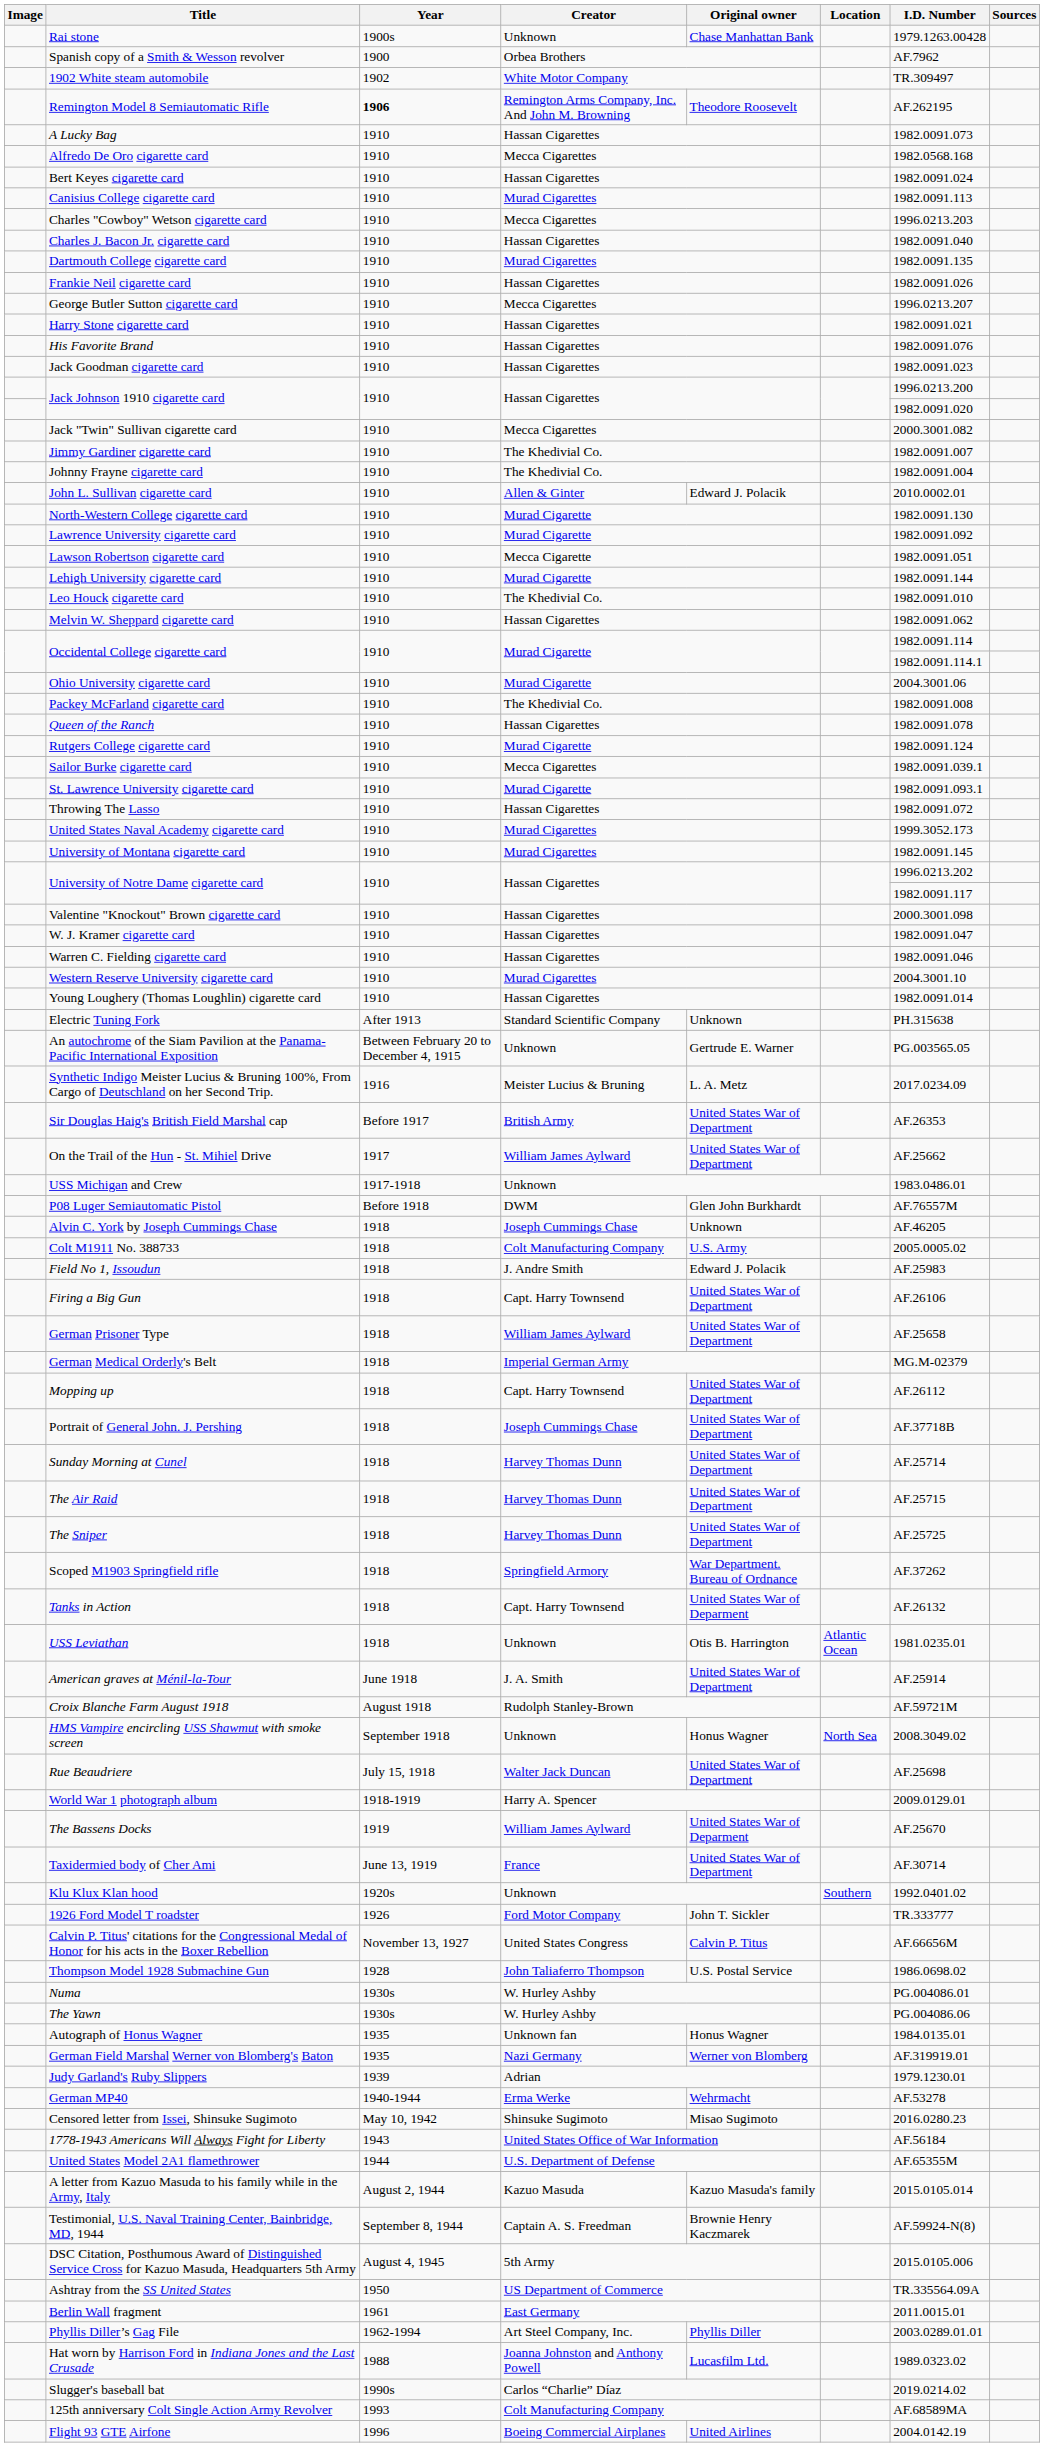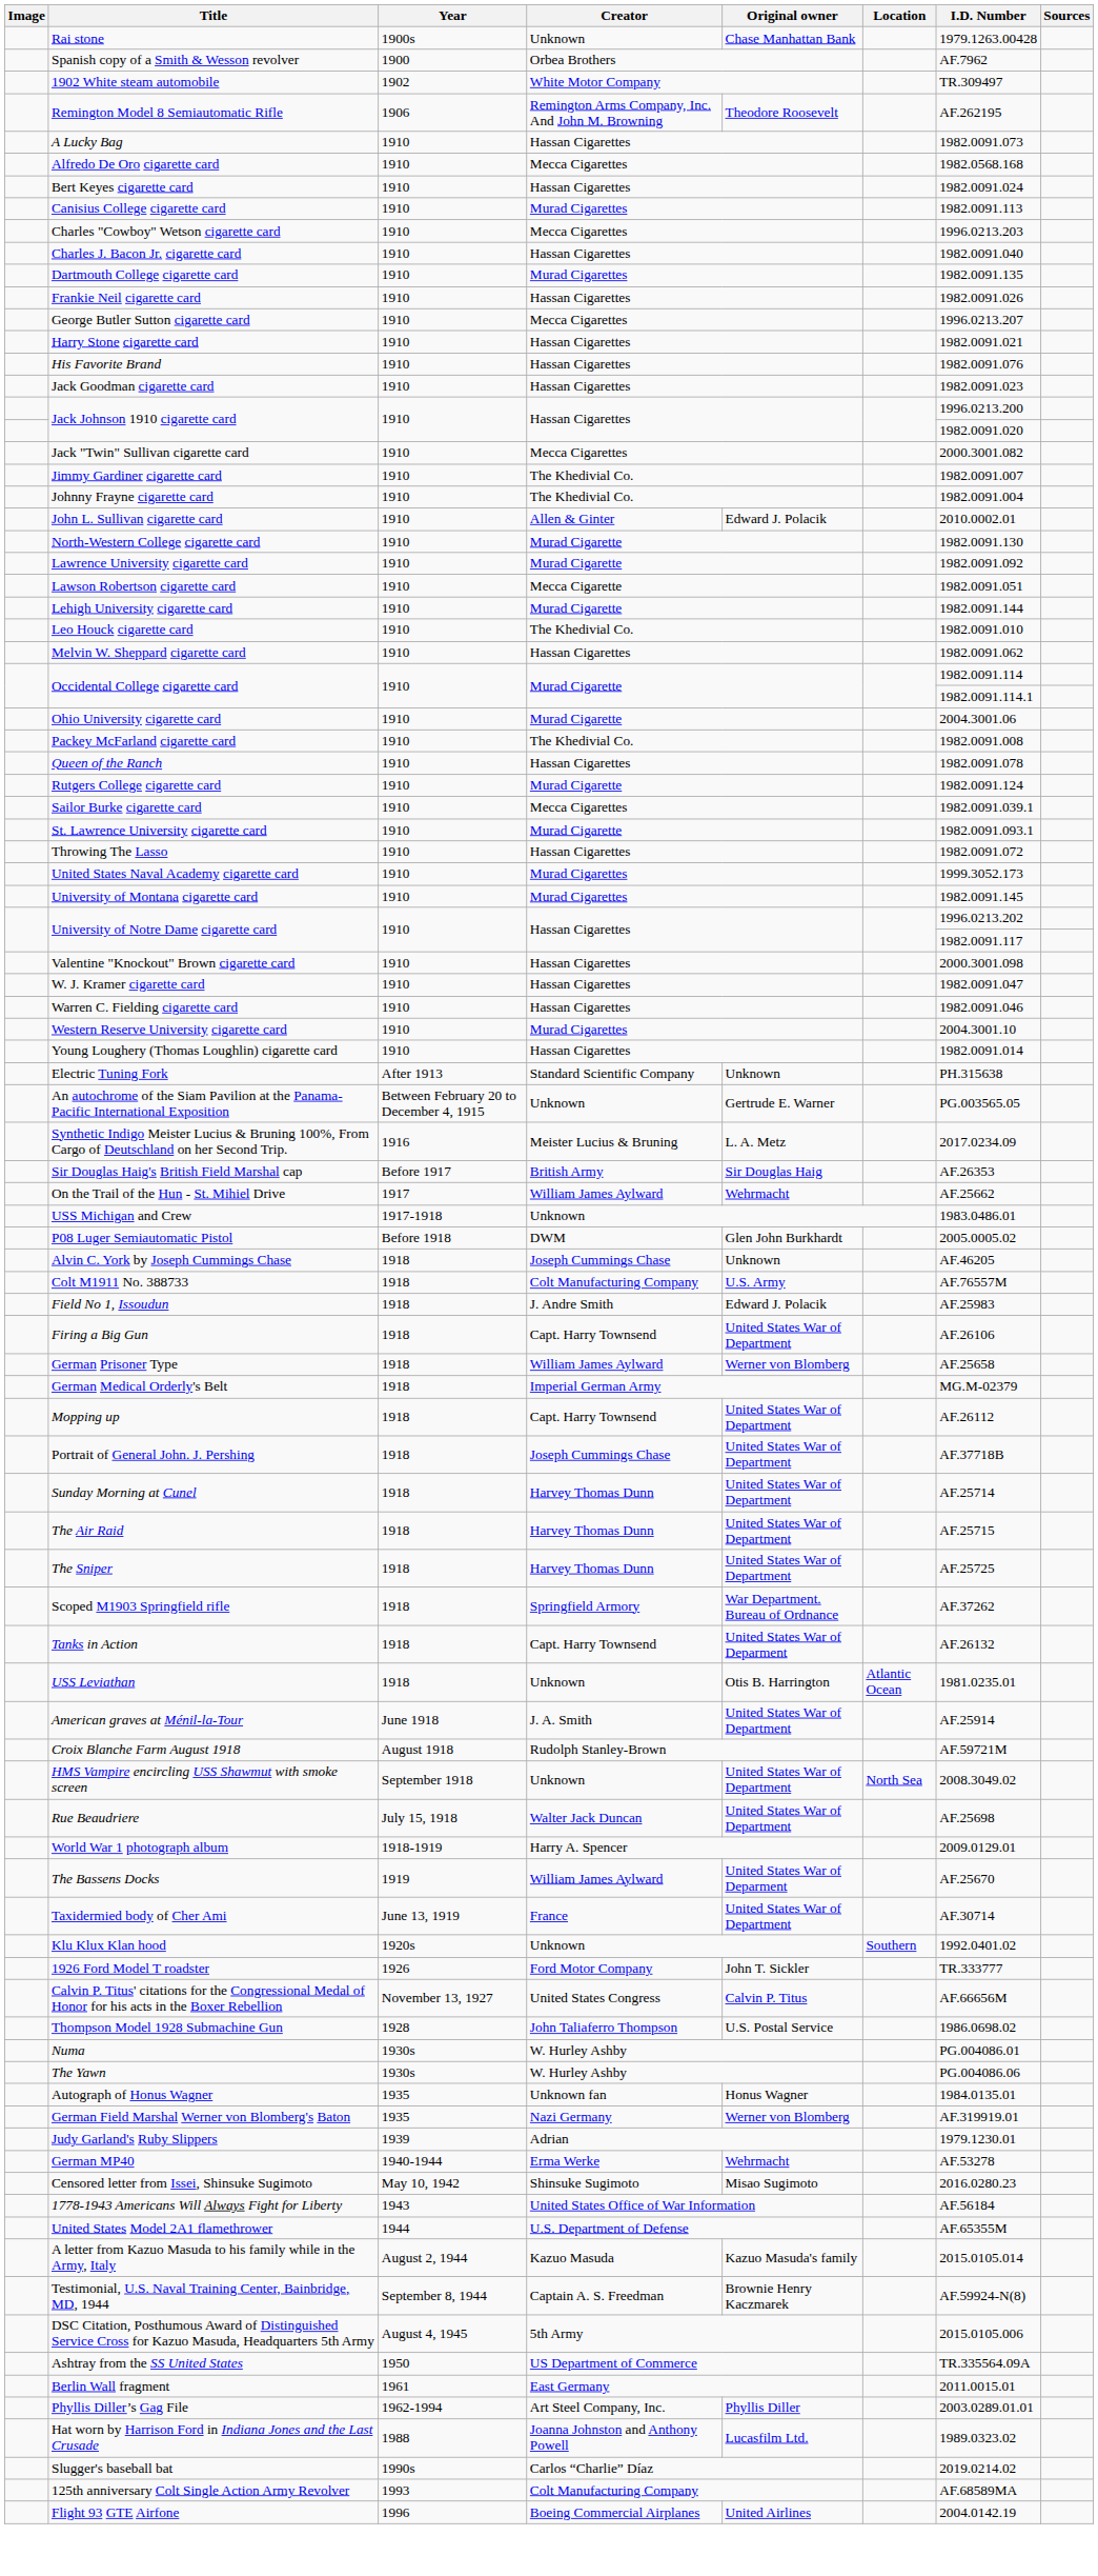Remington Model 8 Semiautomatic Rifle | Year: bold -> normal
Sir Douglas Haig's British Field Marshal cap | Original owner: United States War of Department -> Sir Douglas Haig
On the Trail of the Hun - St. Mihiel Drive | Original owner: United States War of Department -> Wehrmacht
P08 Luger Semiautomatic Pistol | I.D. Number: AF.76557M -> 2005.0005.02
Colt M1911 No. 388733 | I.D. Number: 2005.0005.02 -> AF.76557M
German Prisoner Type | Original owner: United States War of Department -> Werner von Blomberg
HMS Vampire encircling USS Shawmut with smoke screen | Original owner: Honus Wagner -> United States War of Department
